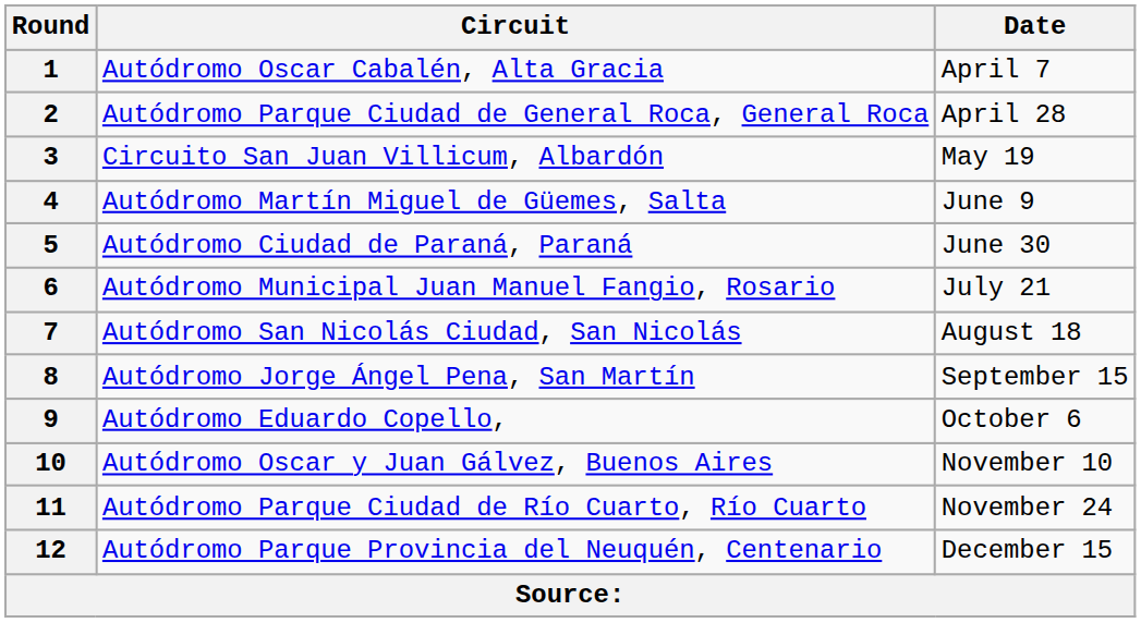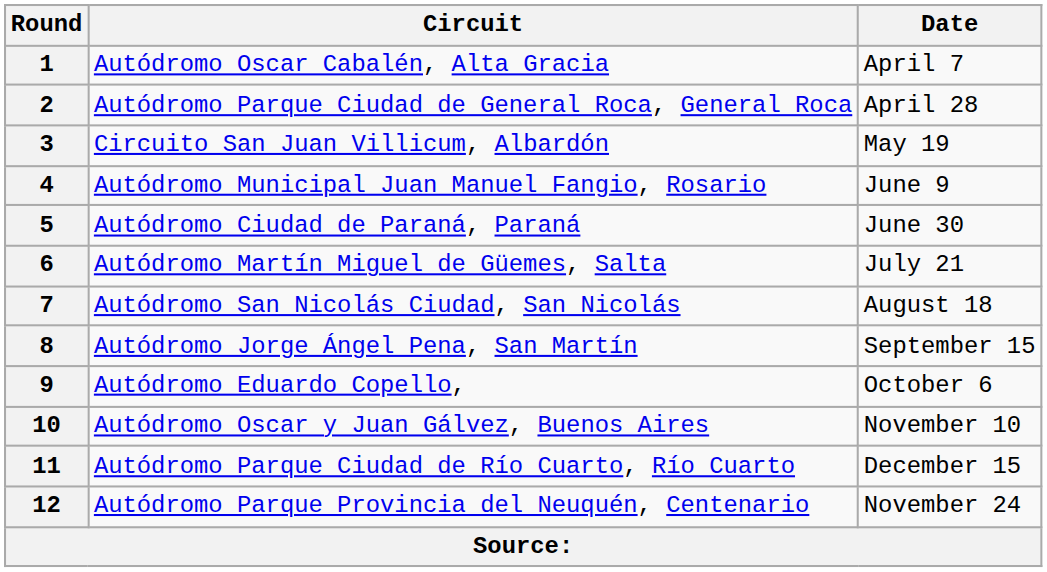4 | Circuit: Autódromo Martín Miguel de Güemes, Salta -> Autódromo Municipal Juan Manuel Fangio, Rosario
6 | Circuit: Autódromo Municipal Juan Manuel Fangio, Rosario -> Autódromo Martín Miguel de Güemes, Salta
11 | Date: November 24 -> December 15
12 | Date: December 15 -> November 24
